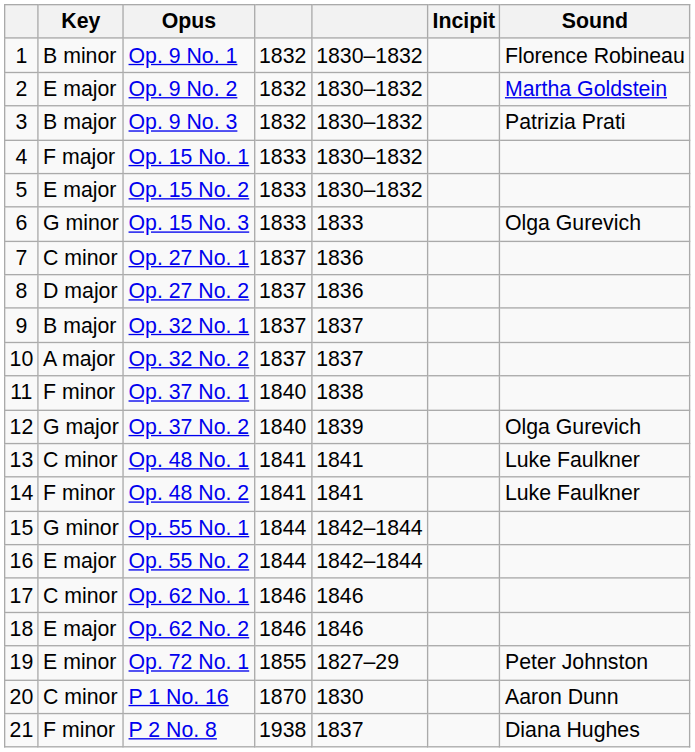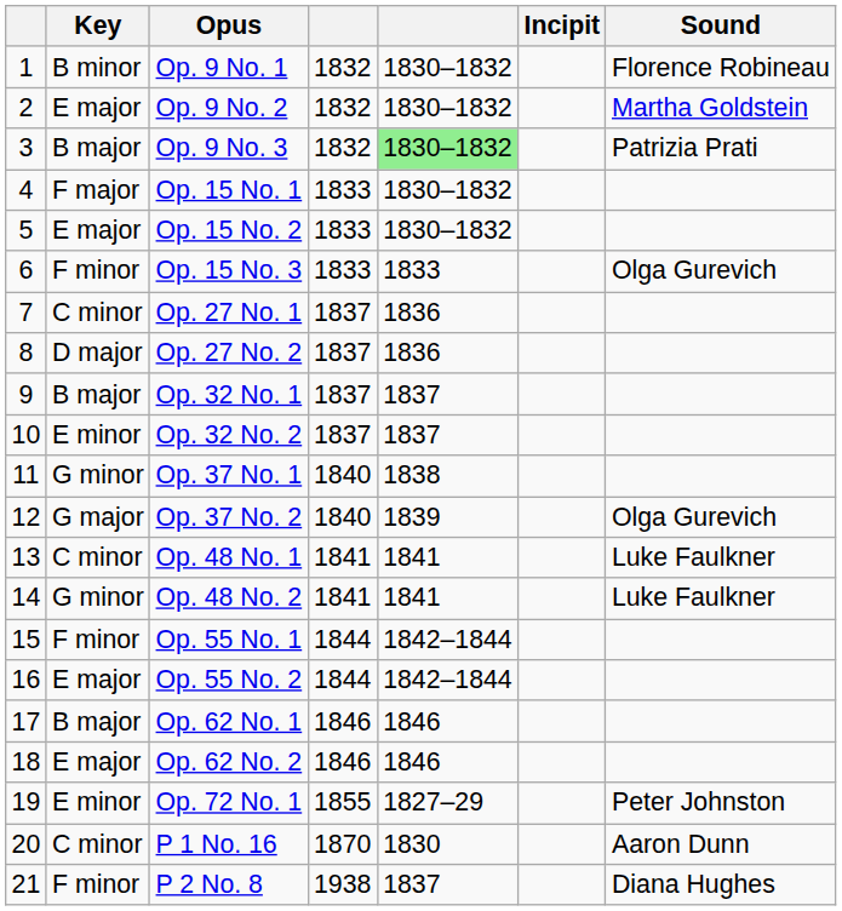Op. 9 No. 3 | column 5: no background -> lightgreen background
Op. 15 No. 3 | Key: G minor -> F minor
Op. 32 No. 2 | Key: A major -> E minor
Op. 37 No. 1 | Key: F minor -> G minor
Op. 48 No. 2 | Key: F minor -> G minor
Op. 55 No. 1 | Key: G minor -> F minor
Op. 62 No. 1 | Key: C minor -> B major
